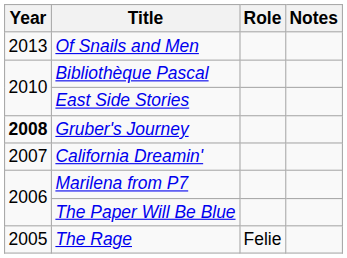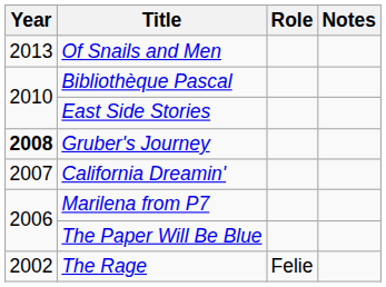The Rage | Year: 2005 -> 2002
